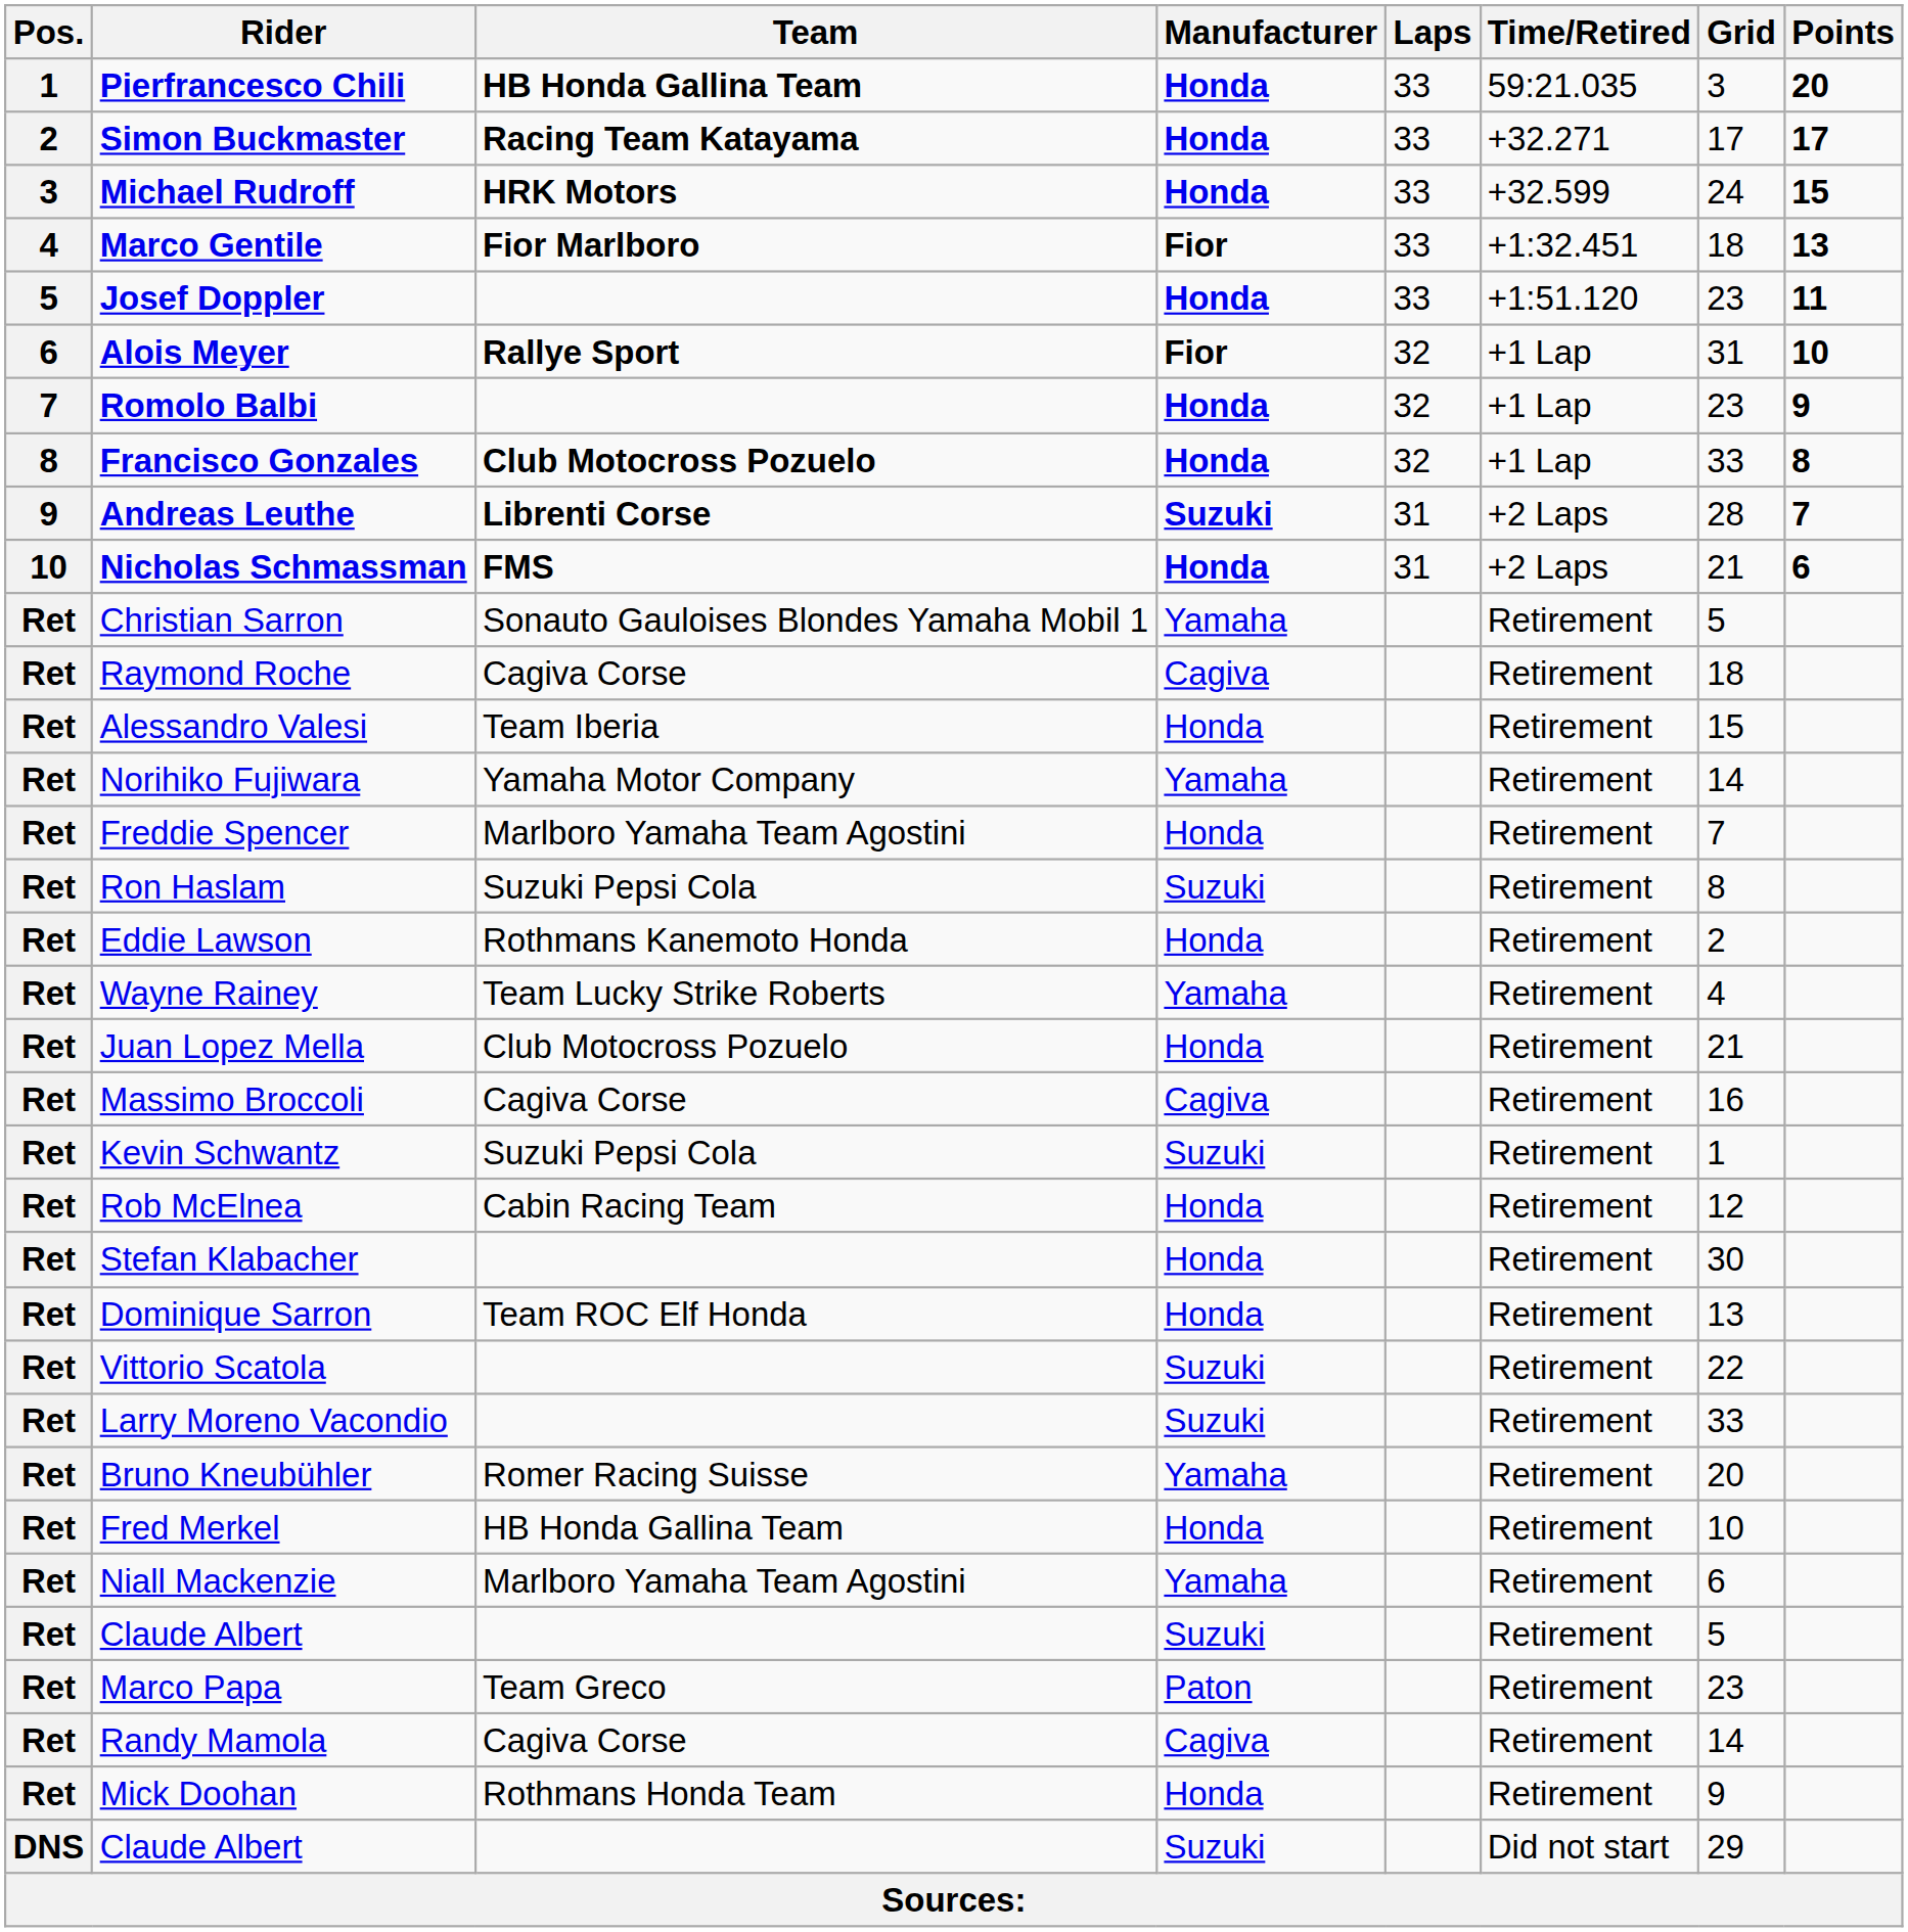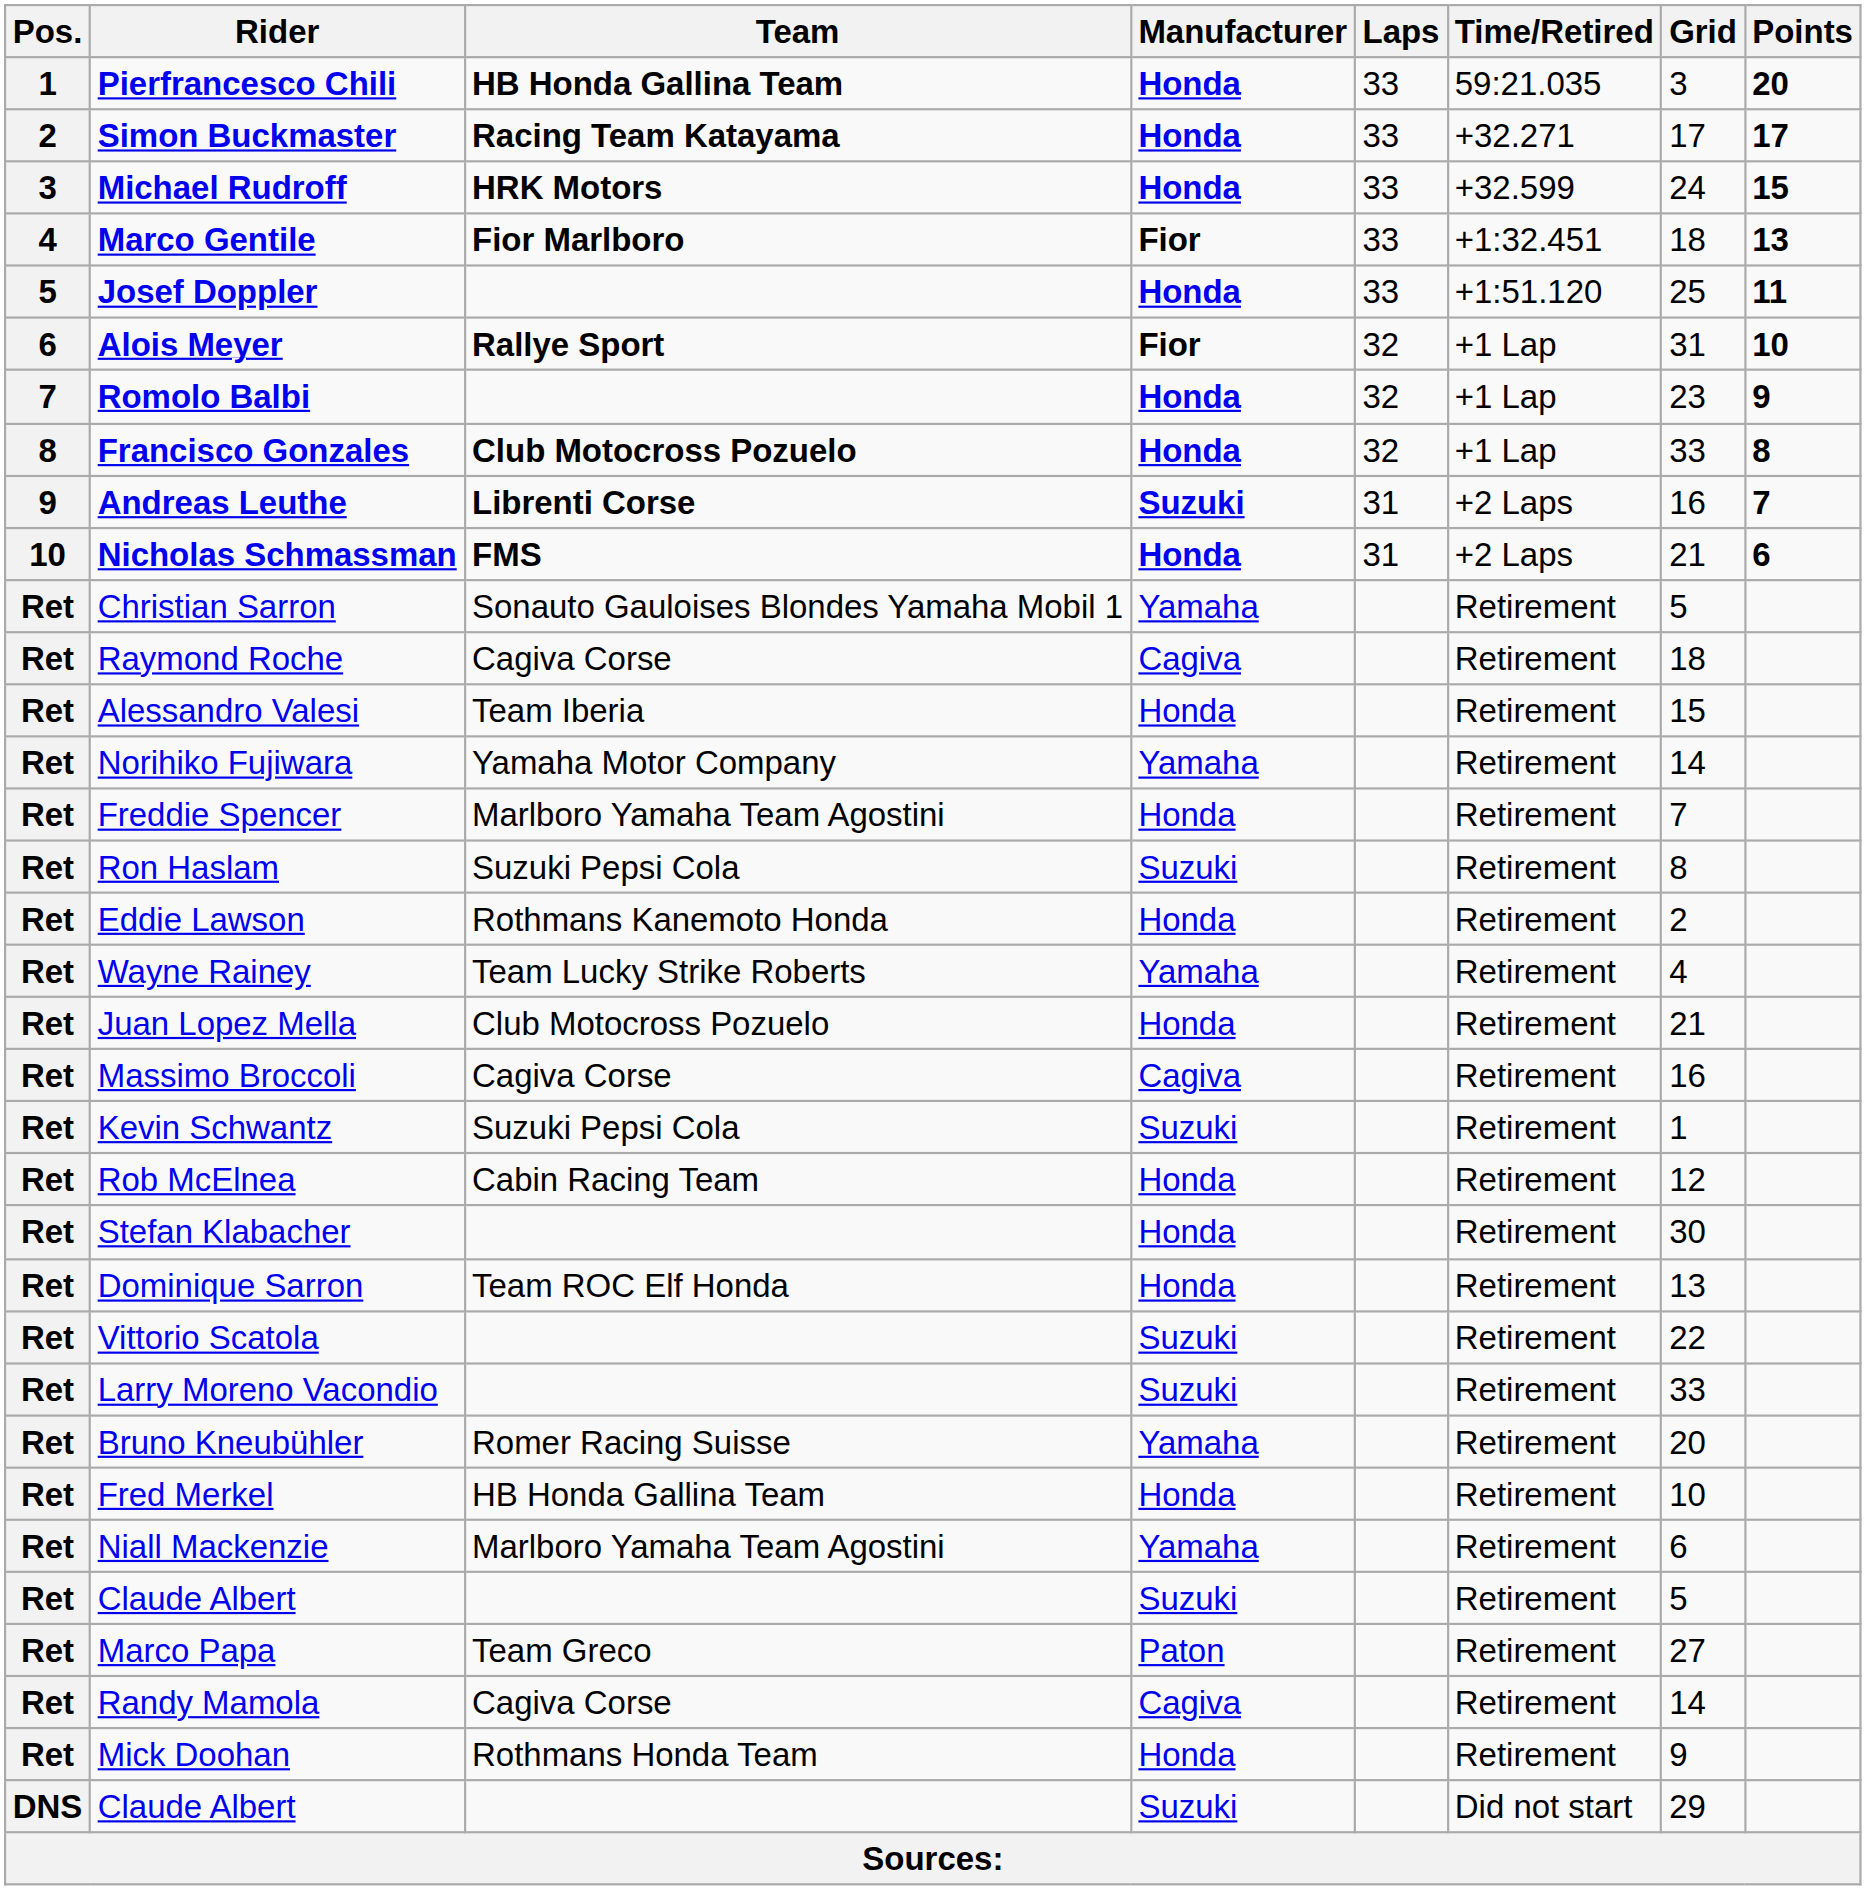Josef Doppler | Grid: 23 -> 25
Andreas Leuthe | Grid: 28 -> 16
Marco Papa | Grid: 23 -> 27
